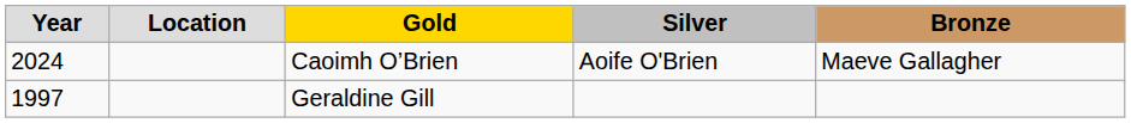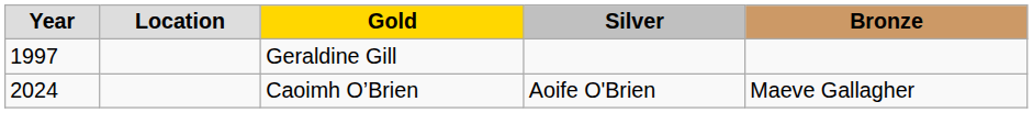rows swapped: Geraldine Gill <-> Caoimh O’Brien
